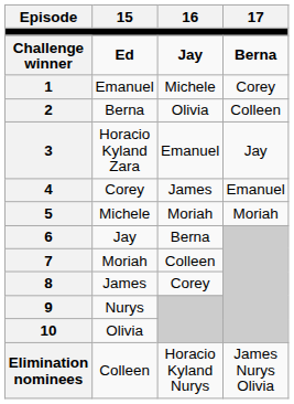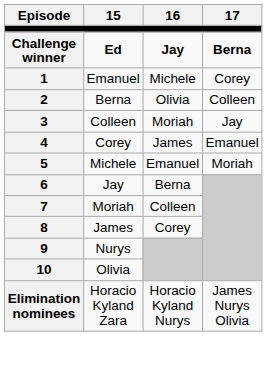3 | 15: Horacio Kyland Zara -> Colleen
3 | 16: Emanuel -> Moriah
5 | 16: Moriah -> Emanuel
Elimination nominees | 15: Colleen -> Horacio Kyland Zara
